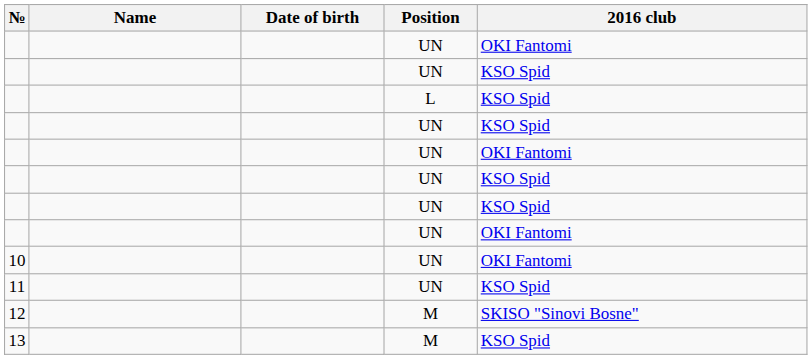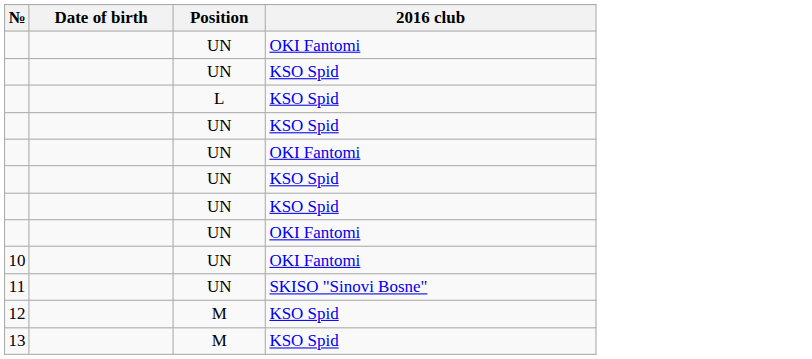- column: Name
11 | 2016 club: KSO Spid -> SKISO "Sinovi Bosne"
12 | 2016 club: SKISO "Sinovi Bosne" -> KSO Spid
